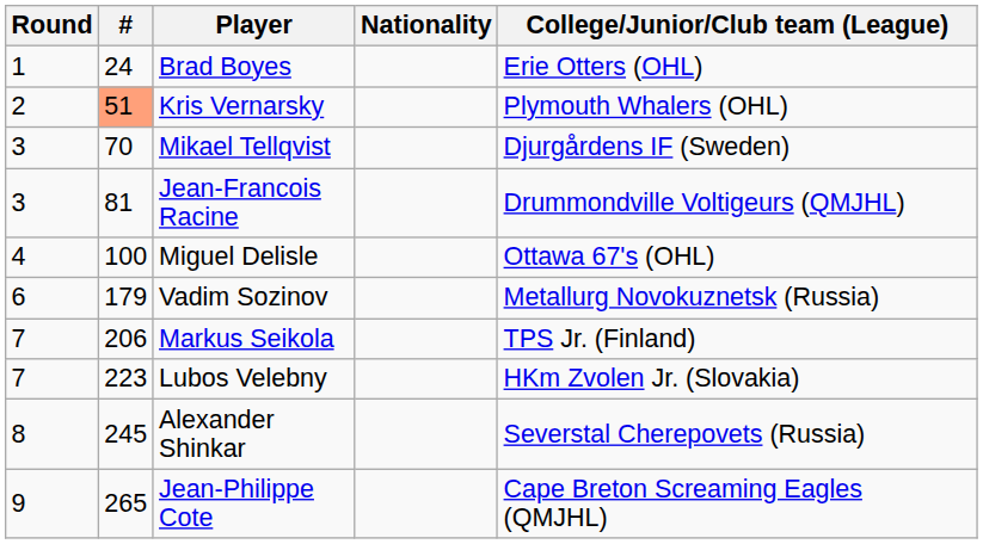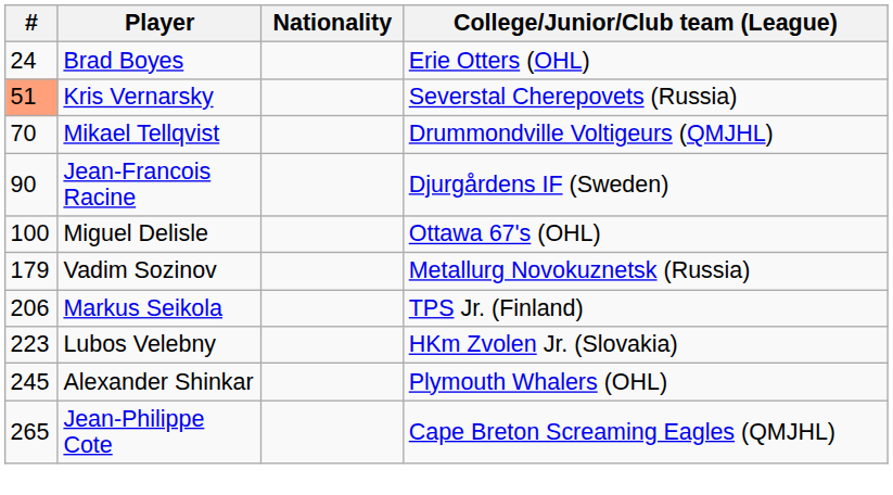- column: Round | 1 | 2 | 3 | 3 | 4 | 6 | 7 | 7 | 8 | 9
Kris Vernarsky | College/Junior/Club team (League): Plymouth Whalers (OHL) -> Severstal Cherepovets (Russia)
Mikael Tellqvist | College/Junior/Club team (League): Djurgårdens IF (Sweden) -> Drummondville Voltigeurs (QMJHL)
Jean-Francois Racine | #: 81 -> 90
Jean-Francois Racine | College/Junior/Club team (League): Drummondville Voltigeurs (QMJHL) -> Djurgårdens IF (Sweden)
Alexander Shinkar | College/Junior/Club team (League): Severstal Cherepovets (Russia) -> Plymouth Whalers (OHL)
